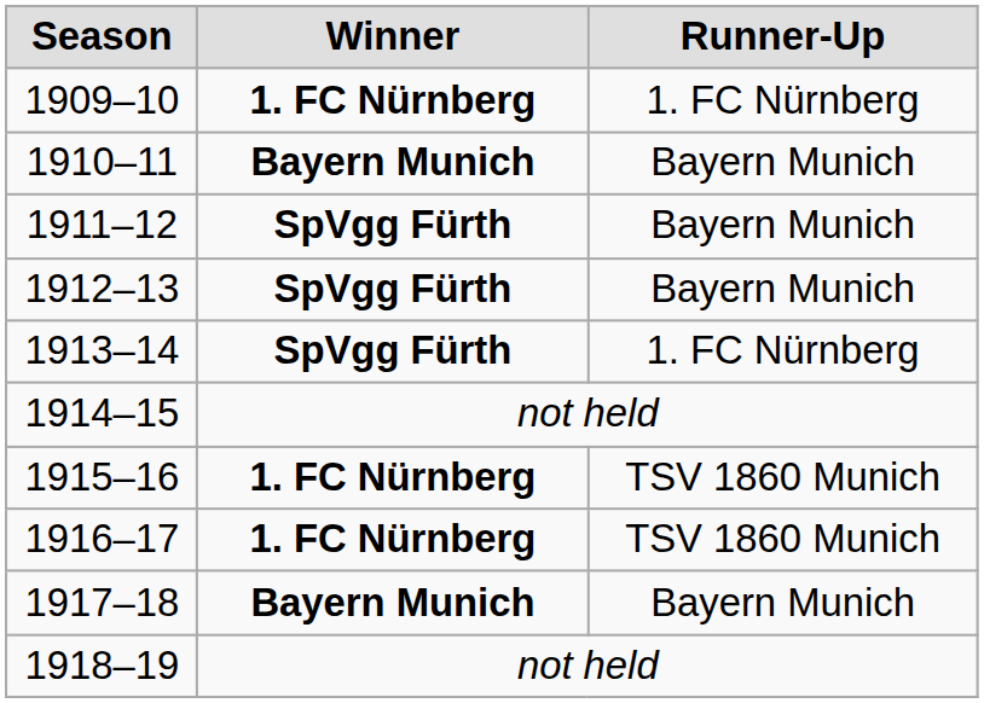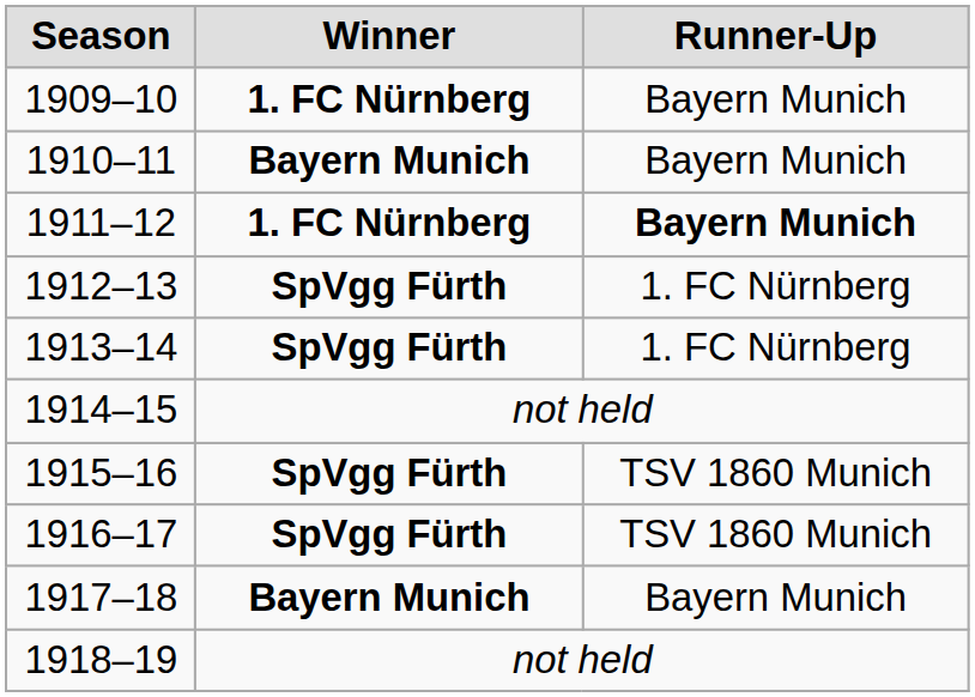1909–10 | Runner-Up: 1. FC Nürnberg -> Bayern Munich
1911–12 | Winner: SpVgg Fürth -> 1. FC Nürnberg
1911–12 | Runner-Up: normal -> bold
1912–13 | Runner-Up: Bayern Munich -> 1. FC Nürnberg
1915–16 | Winner: 1. FC Nürnberg -> SpVgg Fürth
1916–17 | Winner: 1. FC Nürnberg -> SpVgg Fürth
